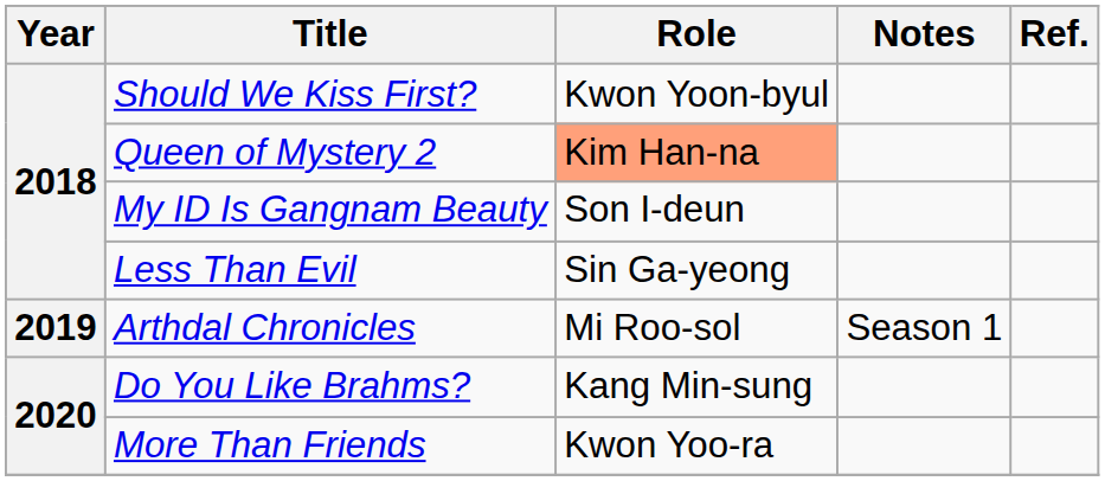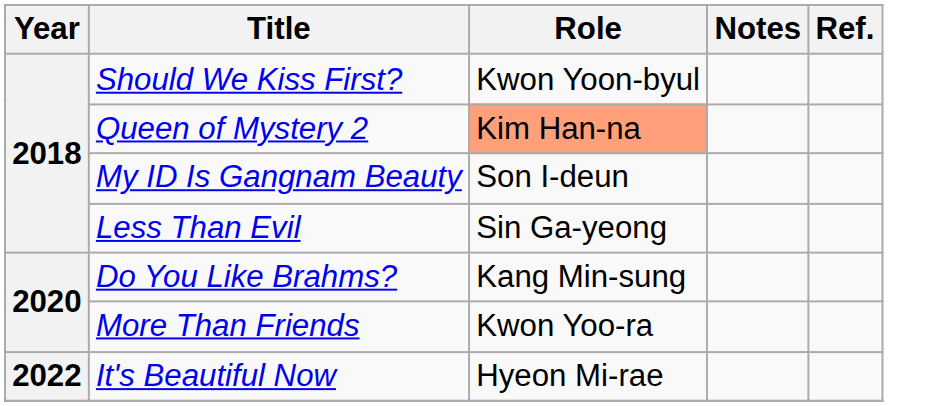- row: 2019 | Arthdal Chronicles | Mi Roo-sol | Season 1
+ row: 2022 | It's Beautiful Now | Hyeon Mi-rae
